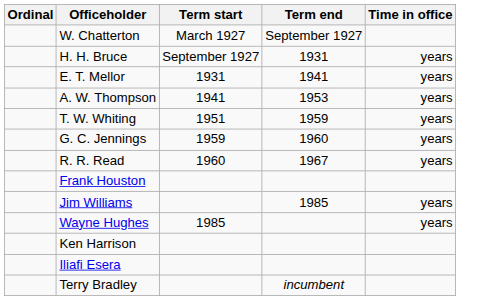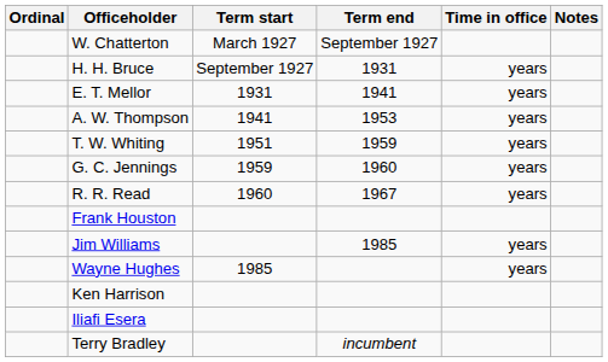+ column: Notes
